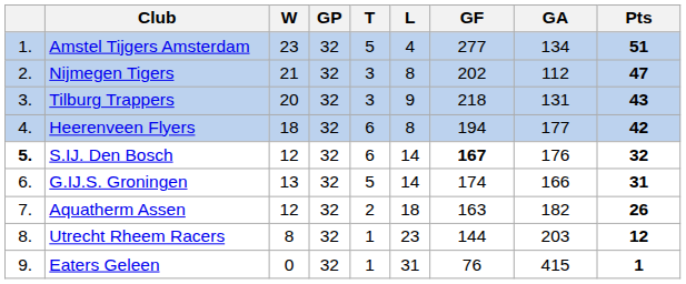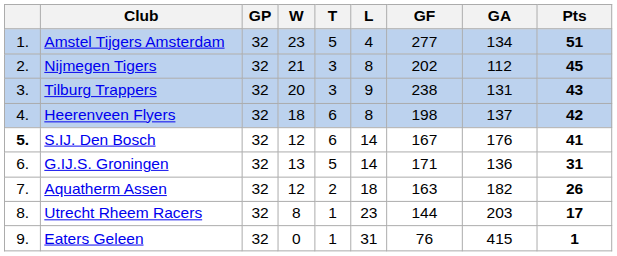columns swapped: GP <-> W
Nijmegen Tigers | Pts: 47 -> 45
Tilburg Trappers | GF: 218 -> 238
Heerenveen Flyers | GF: 194 -> 198
Heerenveen Flyers | GA: 177 -> 137
S.IJ. Den Bosch | GF: bold -> normal
S.IJ. Den Bosch | Pts: 32 -> 41
G.IJ.S. Groningen | GF: 174 -> 171
G.IJ.S. Groningen | GA: 166 -> 136
Utrecht Rheem Racers | Pts: 12 -> 17
